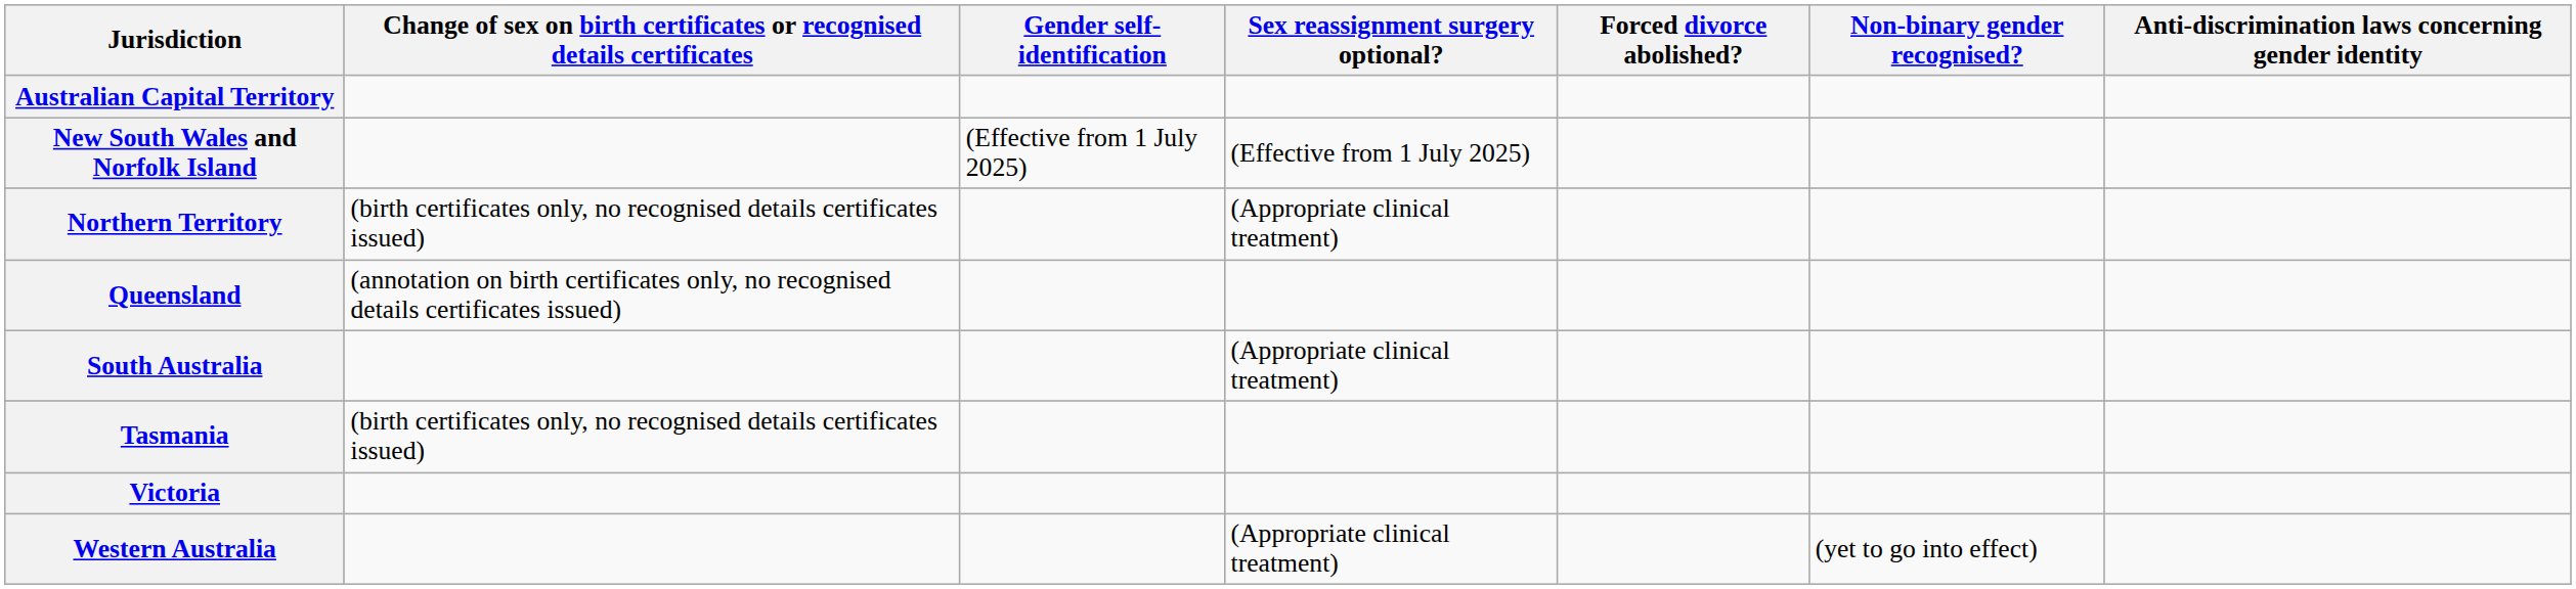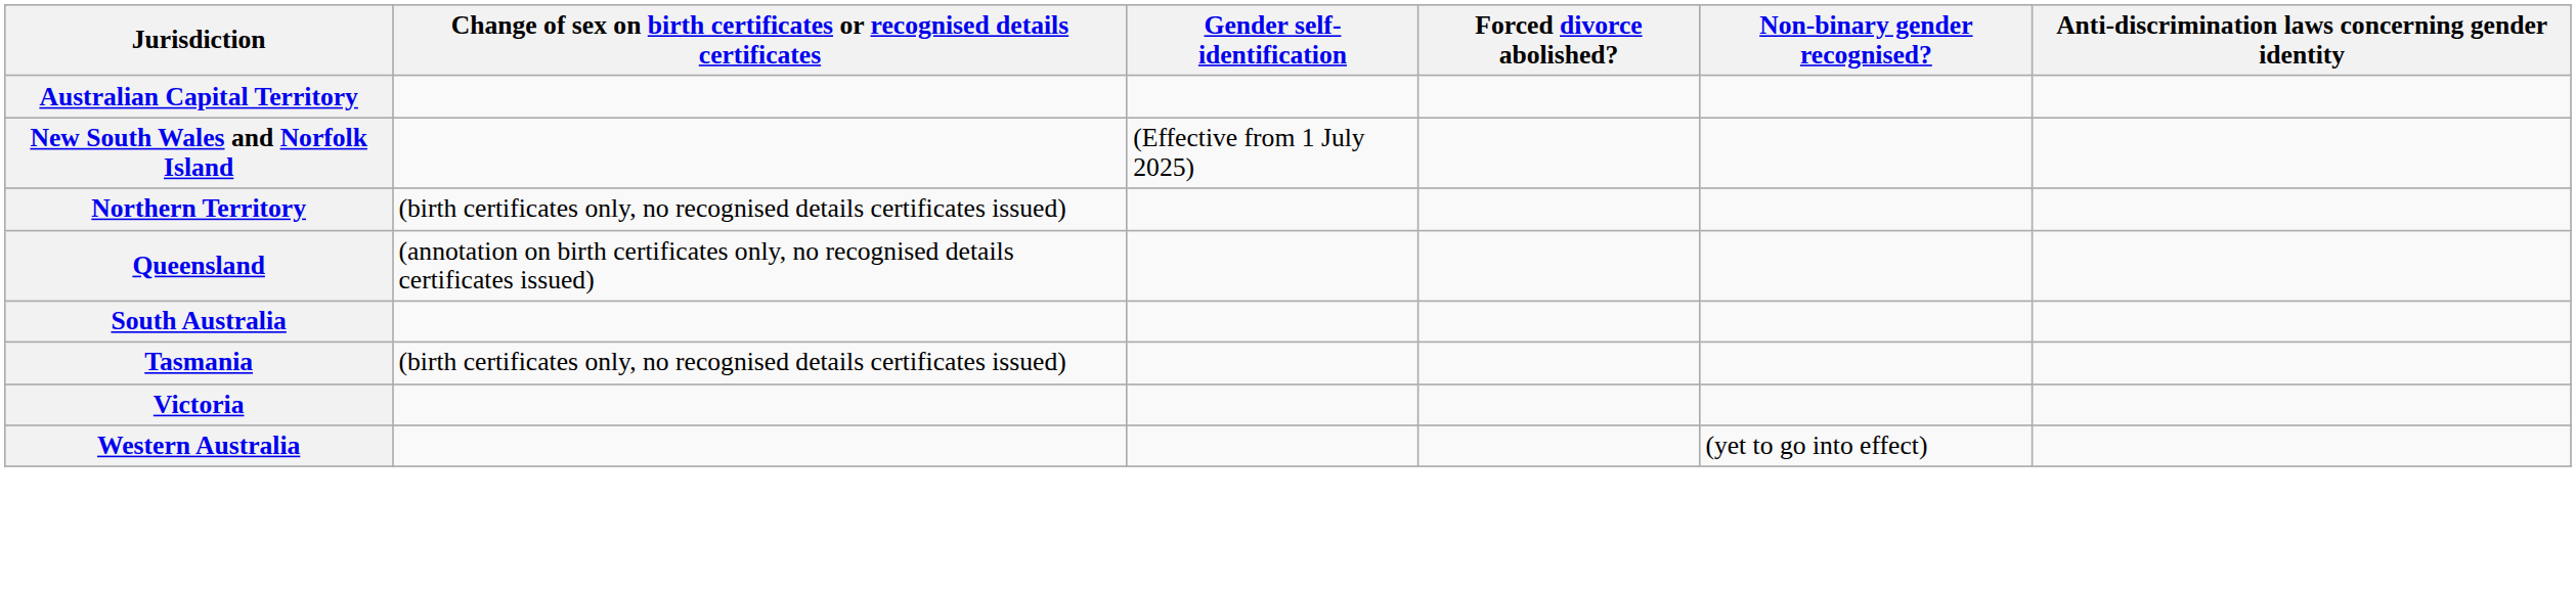- column: Sex reassignment surgery optional? | (Effective from 1 July 2025) | (Appropriate clinical treatment) | (Appropriate clinical treatment) | (Appropriate clinical treatment)
